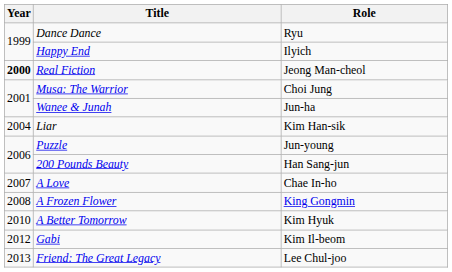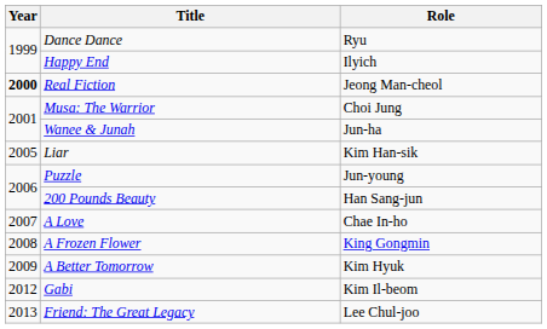Liar | Year: 2004 -> 2005
A Better Tomorrow | Year: 2010 -> 2009
